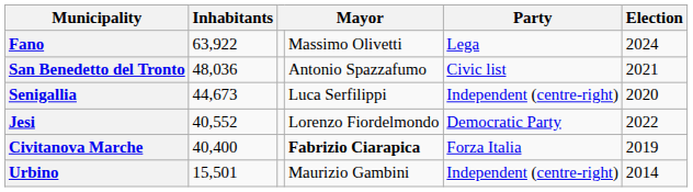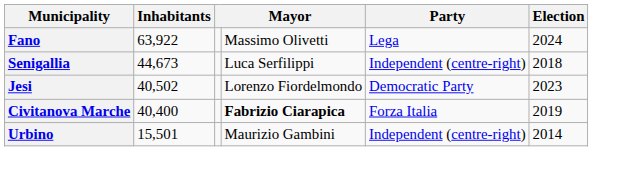- row: San Benedetto del Tronto | 48,036 | Antonio Spazzafumo | Civic list | 2021
Senigallia | Election: 2020 -> 2018
Jesi | Inhabitants: 40,552 -> 40,502
Jesi | Election: 2022 -> 2023
